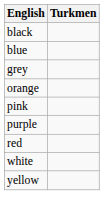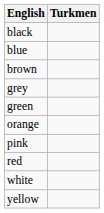+ row: brown
+ row: green
- row: purple
